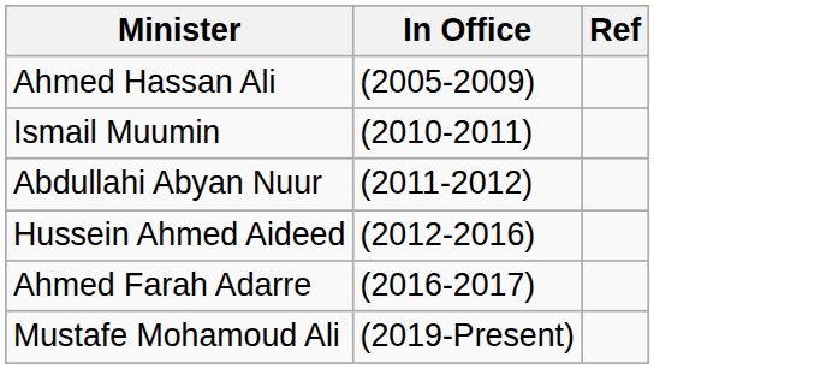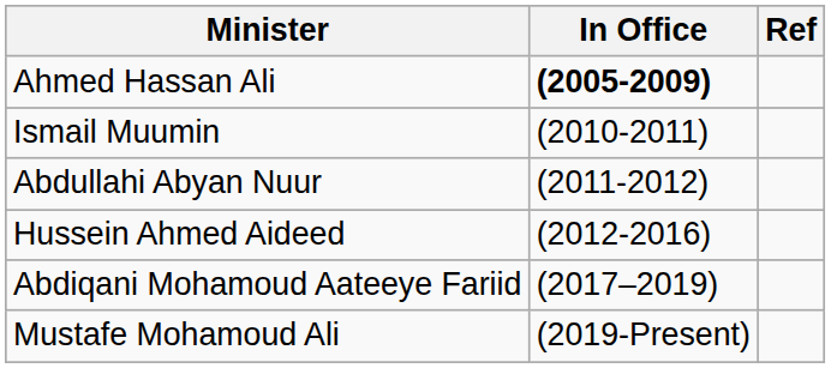Ahmed Hassan Ali | In Office: normal -> bold
- row: Ahmed Farah Adarre | (2016-2017)
+ row: Abdiqani Mohamoud Aateeye Fariid | (2017–2019)
